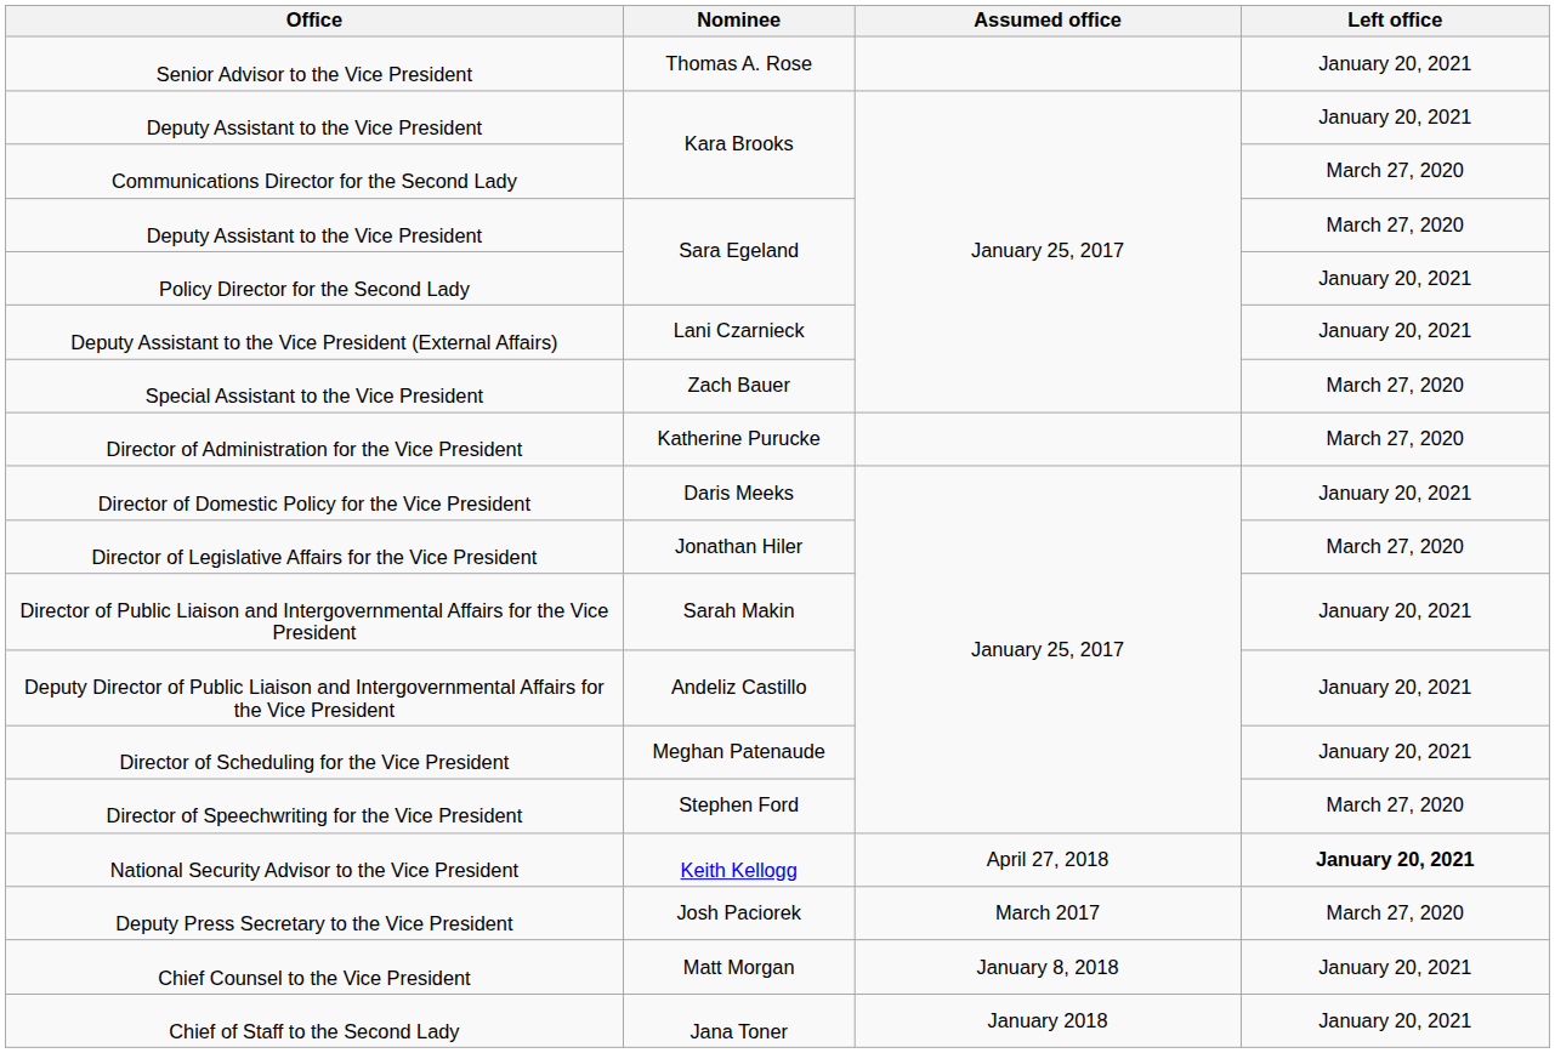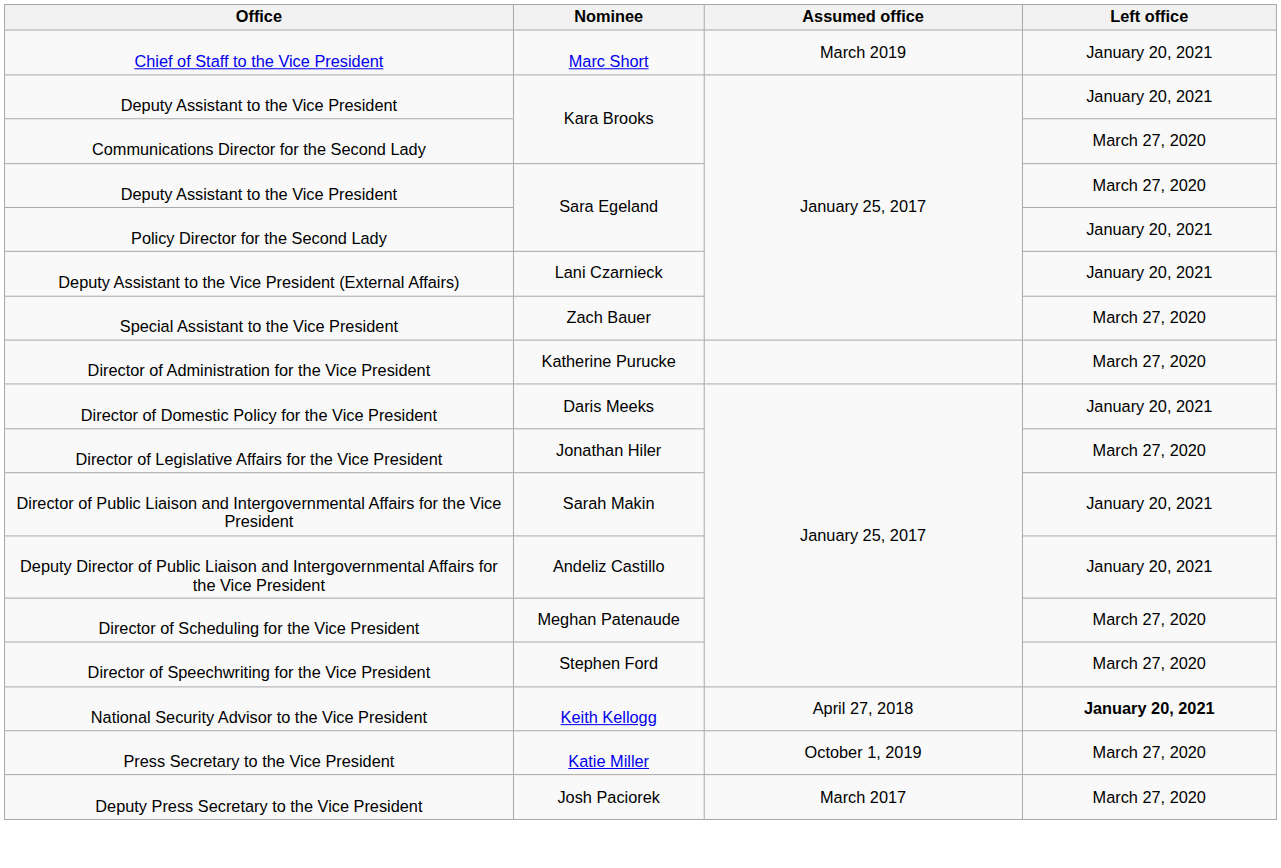+ row: Chief of Staff to the Vice President | Marc Short | March 2019 | January 20, 2021
- row: Senior Advisor to the Vice President | Thomas A. Rose | January 20, 2021
Director of Scheduling for the Vice President | Left office: January 20, 2021 -> March 27, 2020
+ row: Press Secretary to the Vice President | Katie Miller | October 1, 2019 | March 27, 2020
- row: Chief Counsel to the Vice President | Matt Morgan | January 8, 2018 | January 20, 2021
- row: Chief of Staff to the Second Lady | Jana Toner | January 2018 | January 20, 2021
